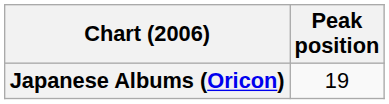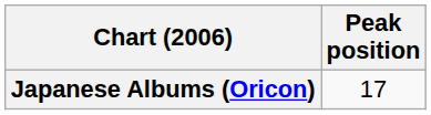Japanese Albums (Oricon) | Peak position: 19 -> 17
